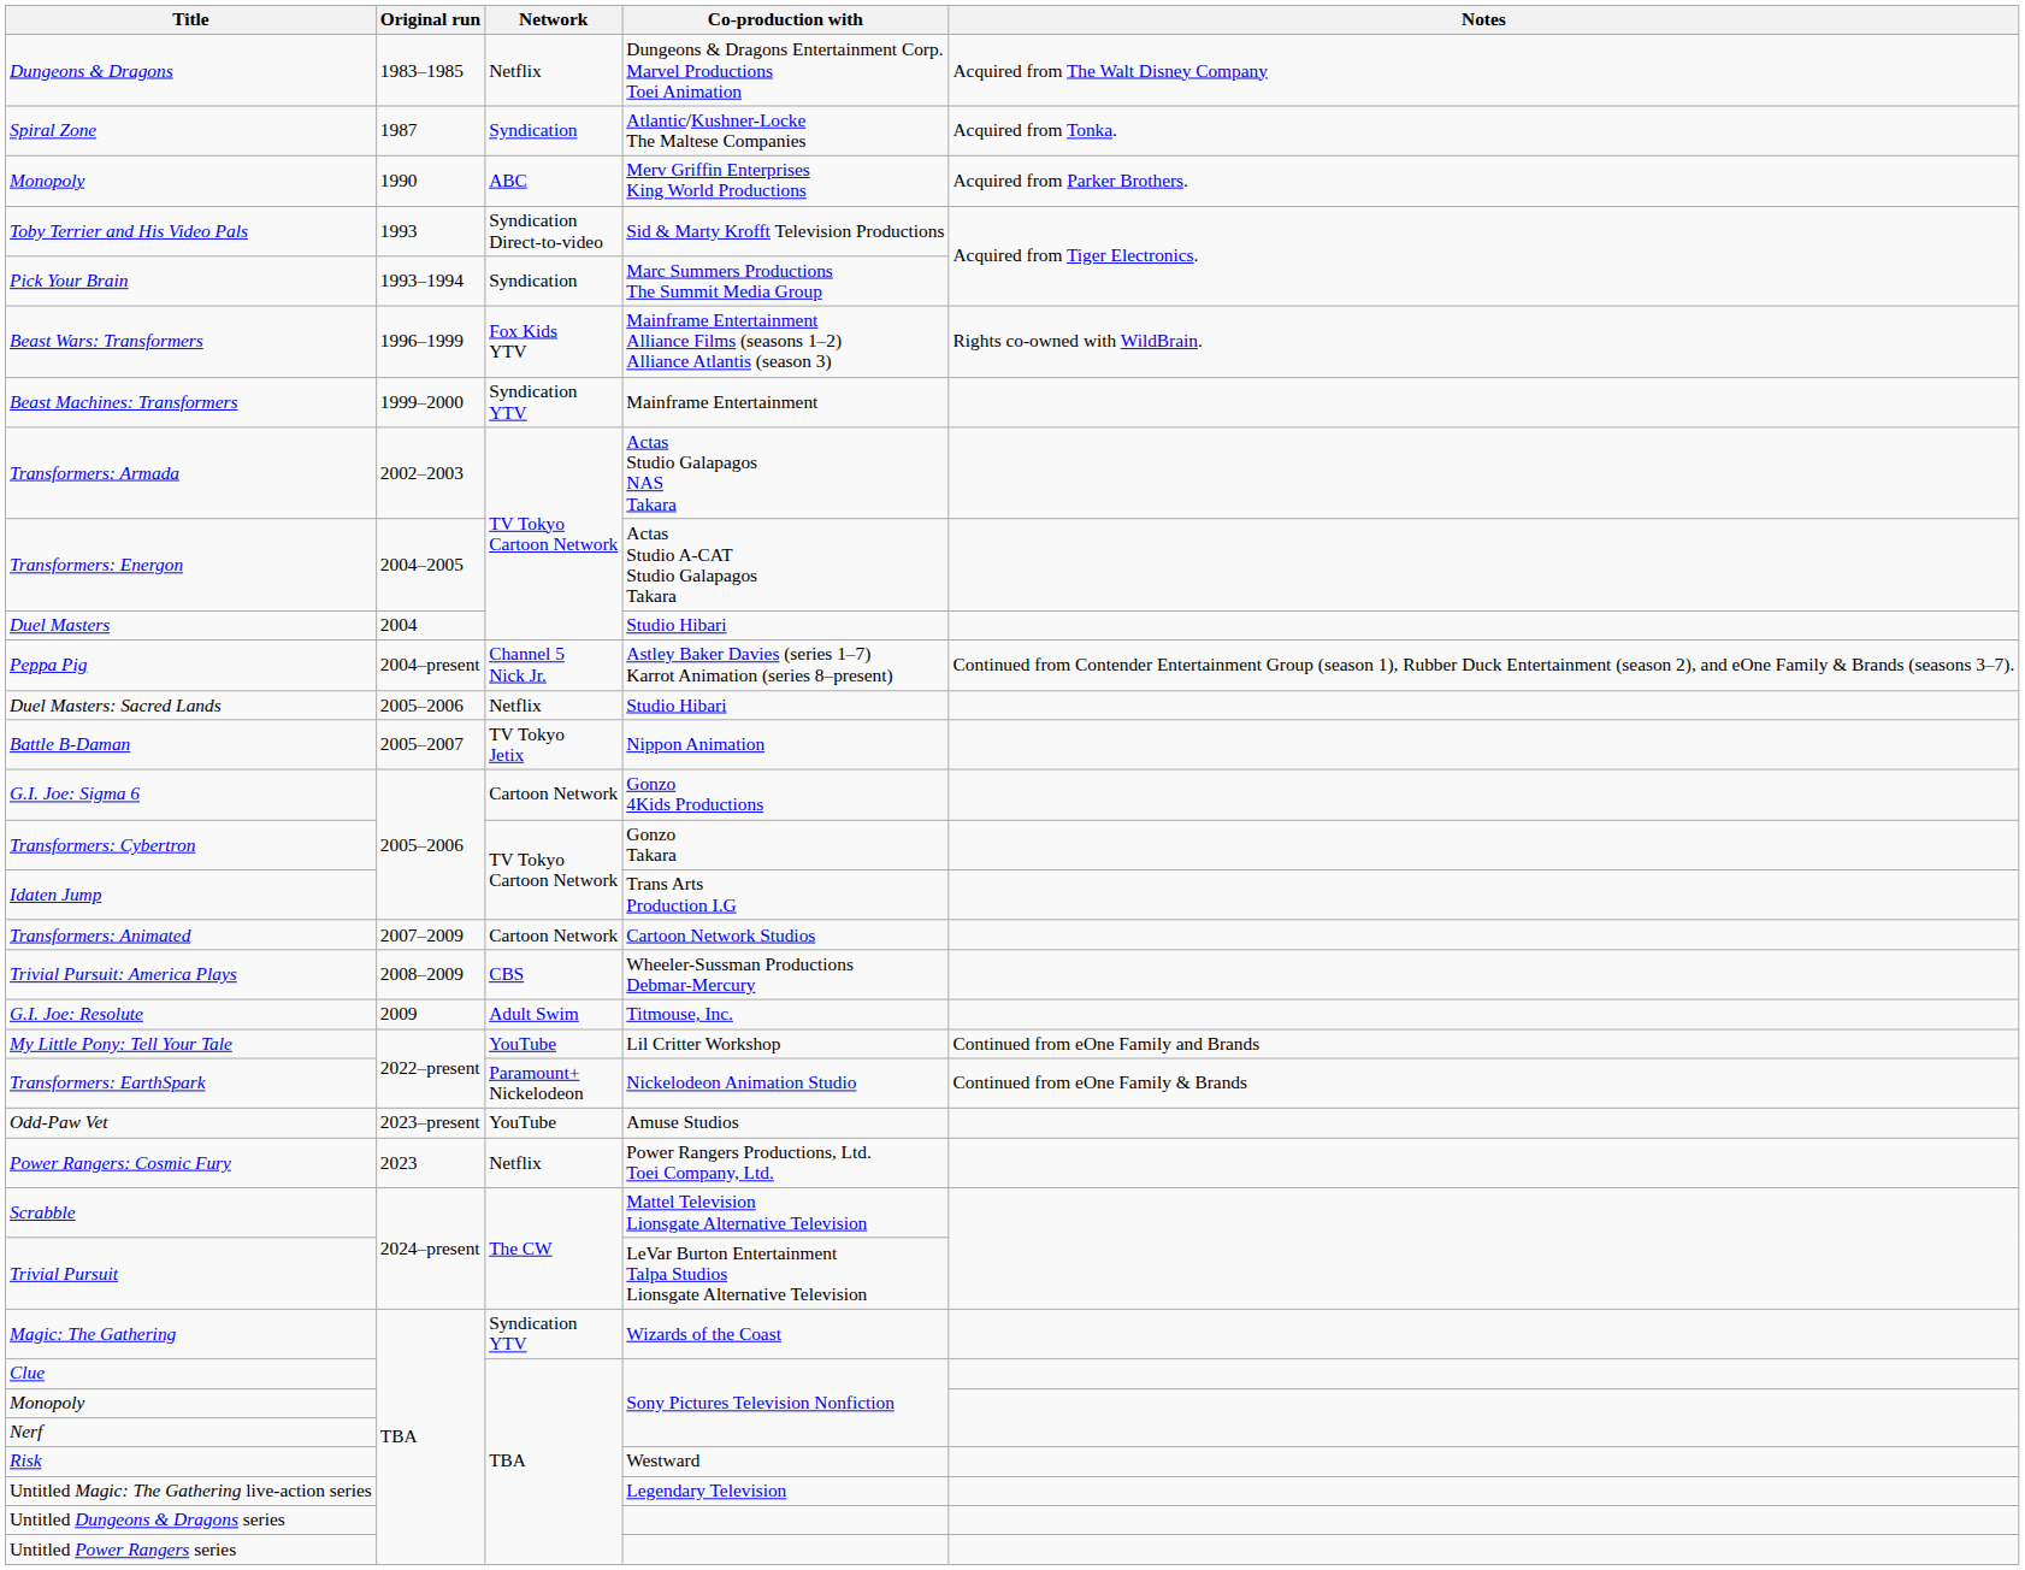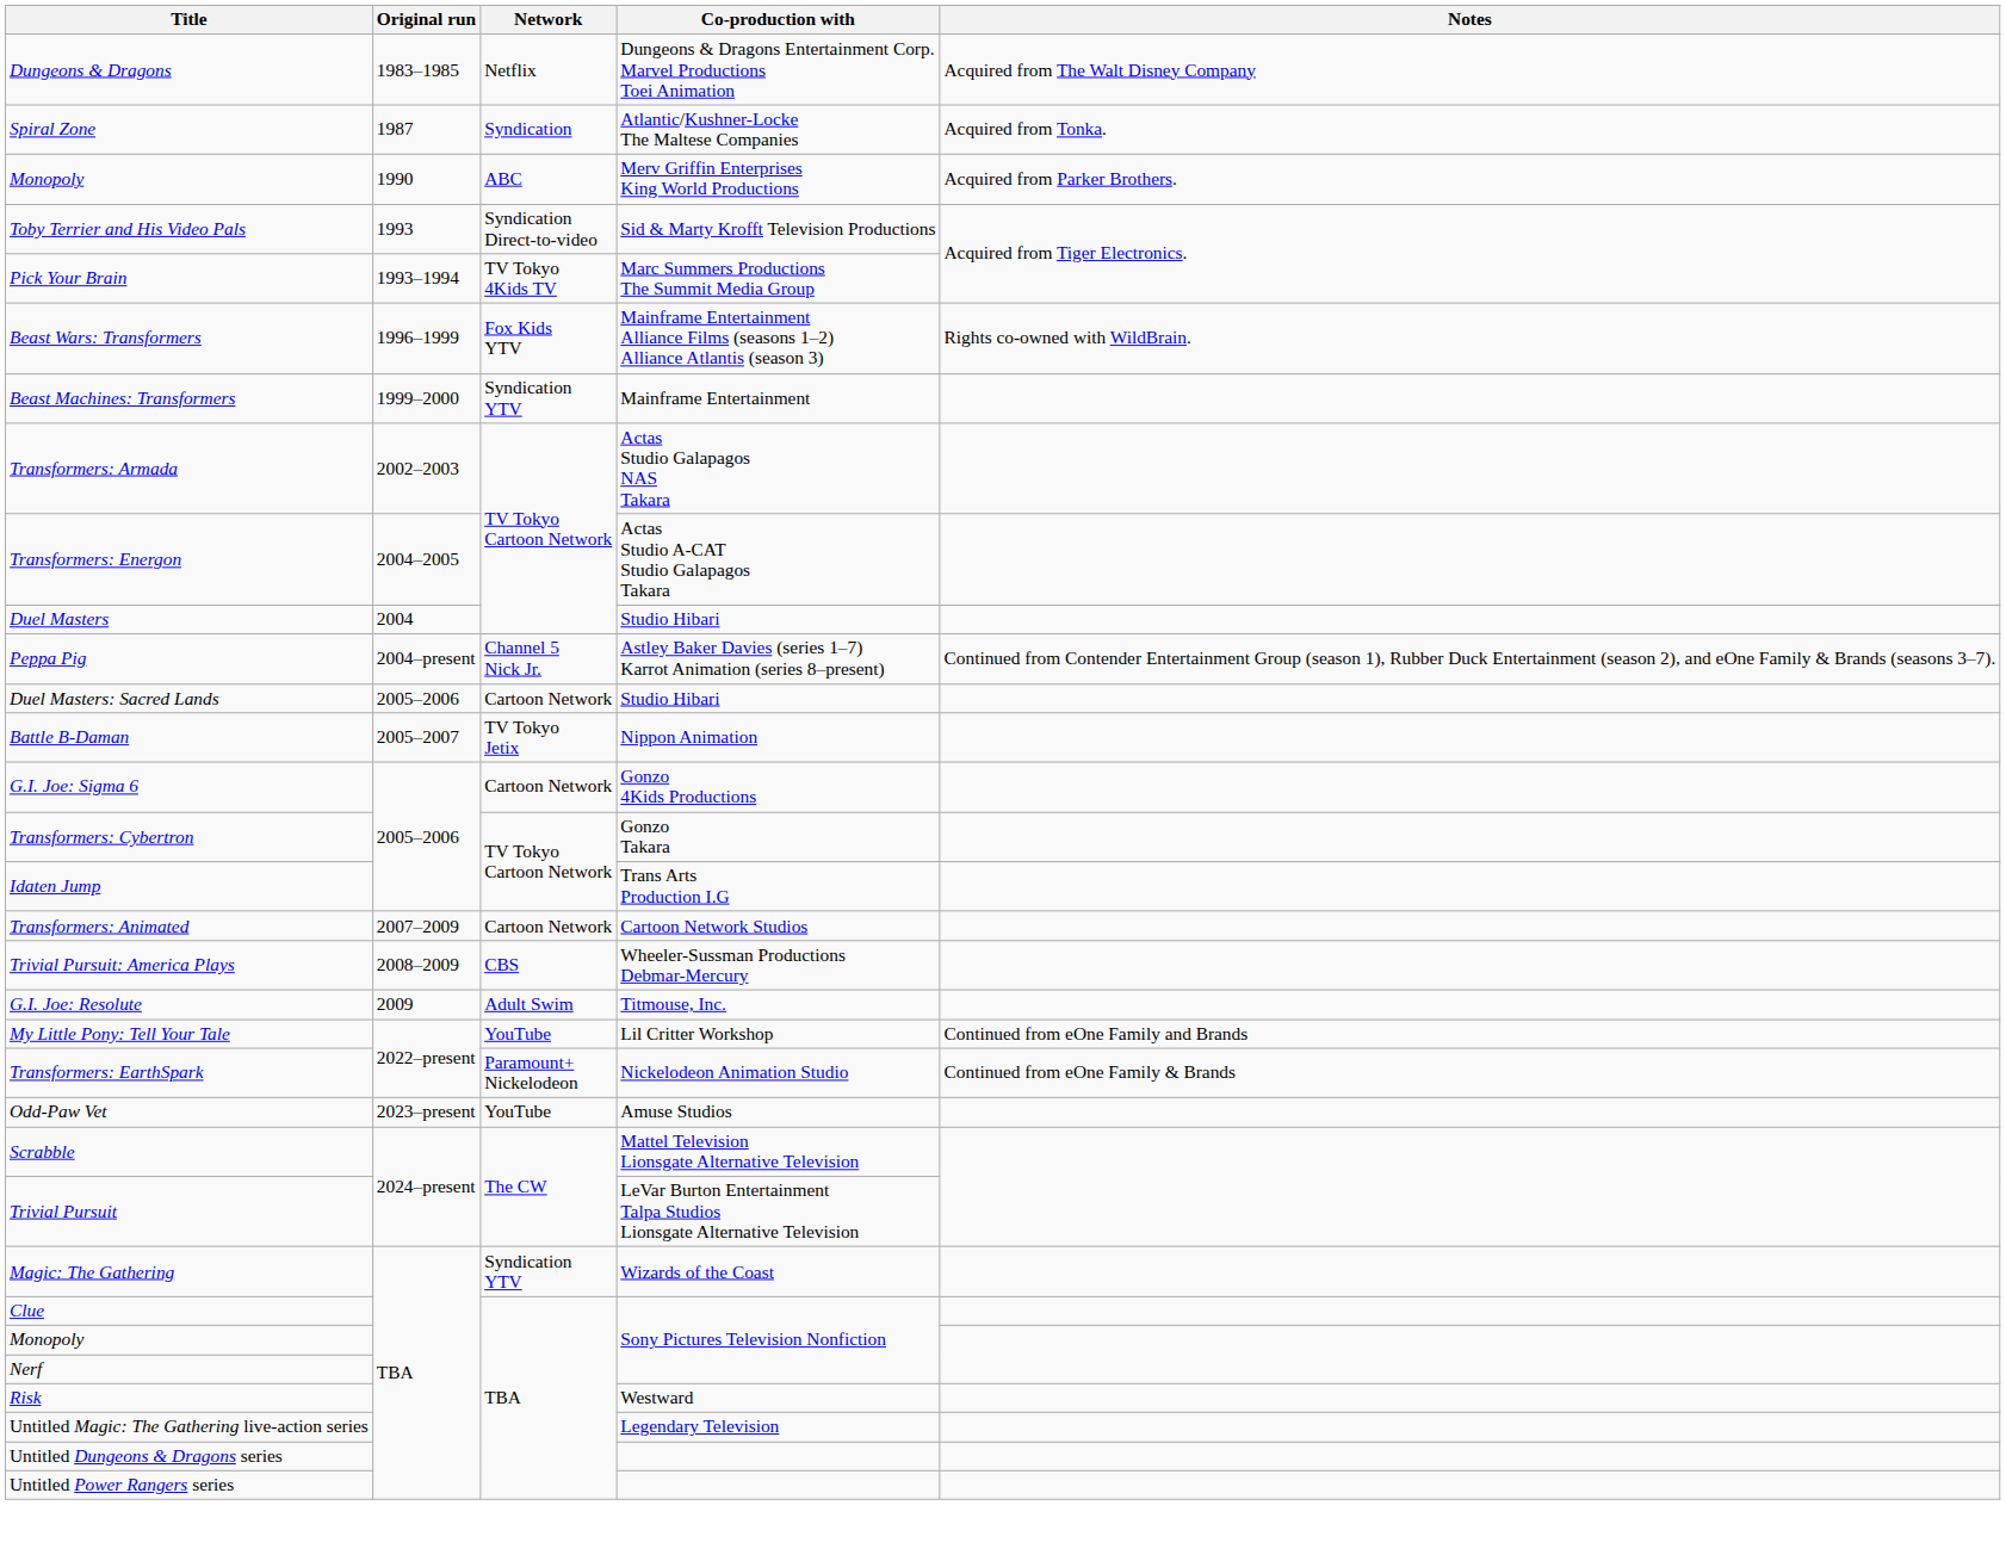Pick Your Brain | Network: Syndication -> TV Tokyo 4Kids TV
Duel Masters: Sacred Lands | Network: Netflix -> Cartoon Network
- row: Power Rangers: Cosmic Fury | 2023 | Netflix | Power Rangers Productions, Ltd. Toei Company, Ltd.
